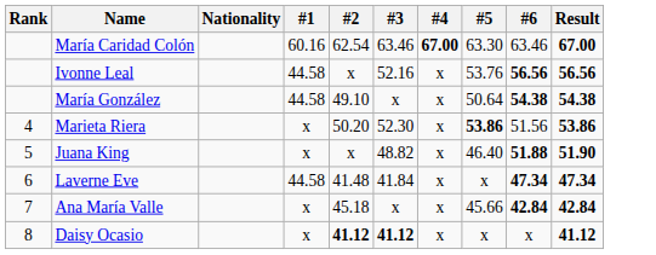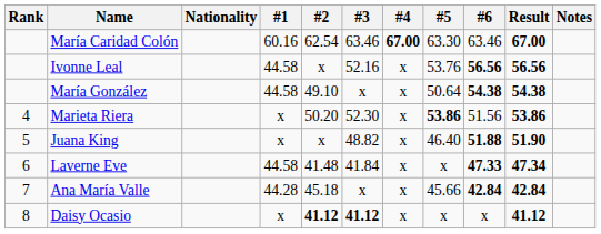+ column: Notes
Laverne Eve | #6: 47.34 -> 47.33
Ana María Valle | #1: x -> 44.28
